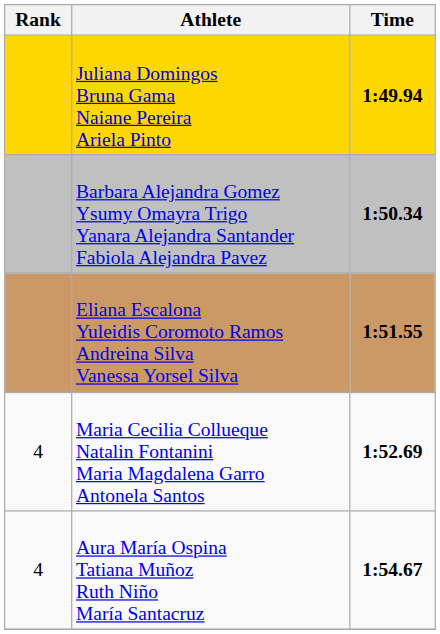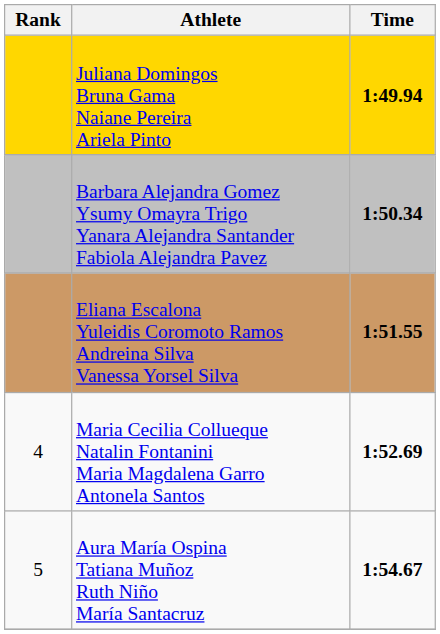Aura María Ospina Tatiana Muñoz Ruth Niño María Santacruz | Rank: 4 -> 5
